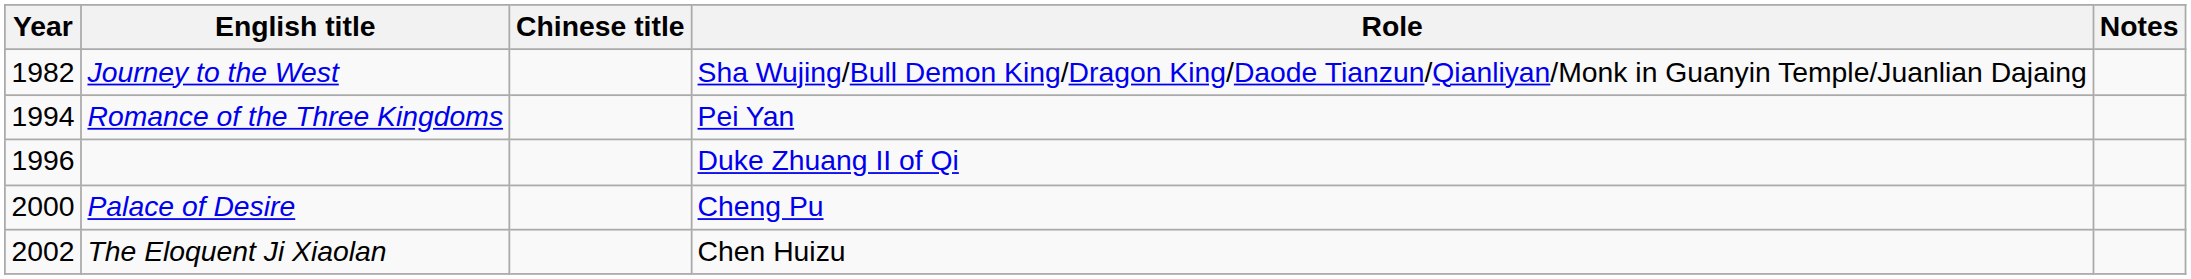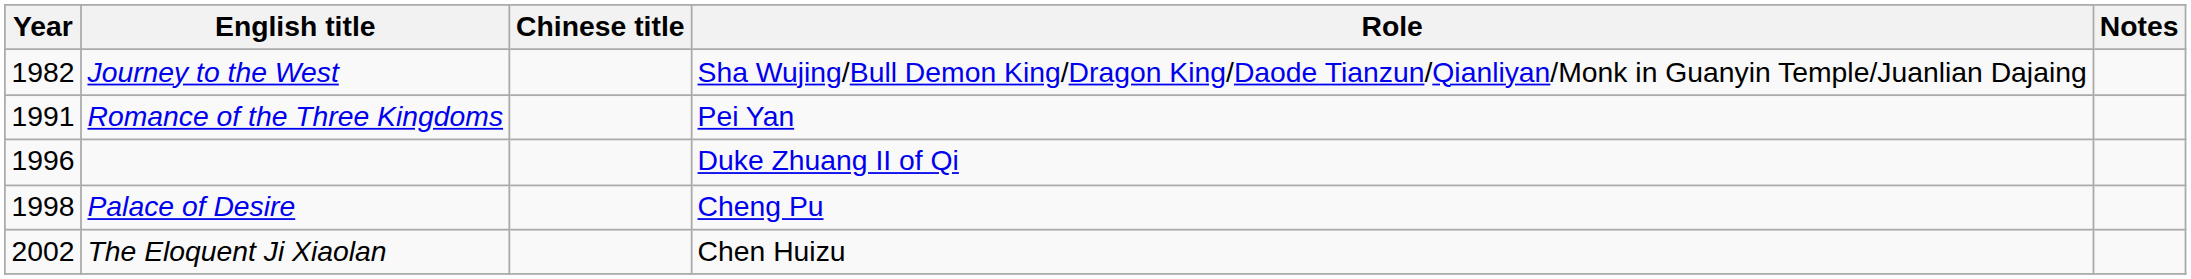Romance of the Three Kingdoms | Year: 1994 -> 1991
Palace of Desire | Year: 2000 -> 1998
